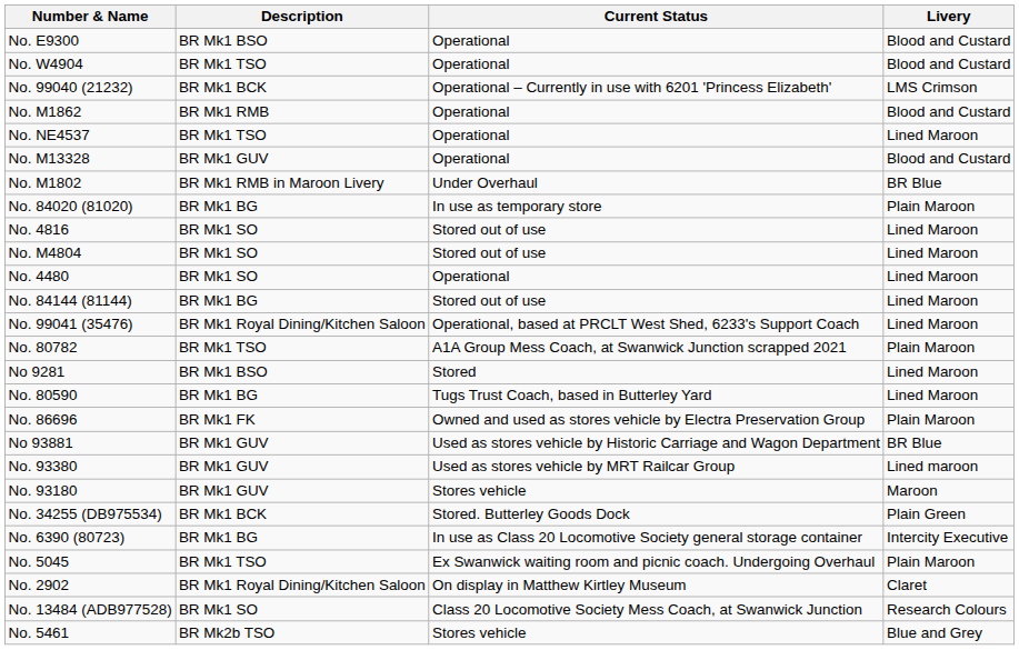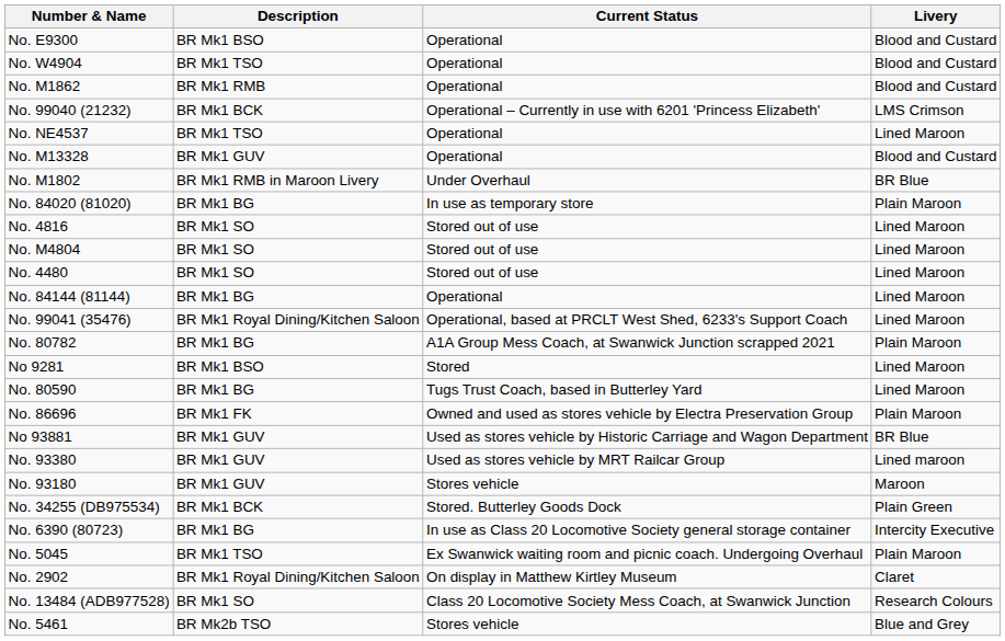rows swapped: No. M1862 <-> No. 99040 (21232)
No. 4480 | Current Status: Operational -> Stored out of use
No. 84144 (81144) | Current Status: Stored out of use -> Operational
No. 80782 | Description: BR Mk1 TSO -> BR Mk1 BG
